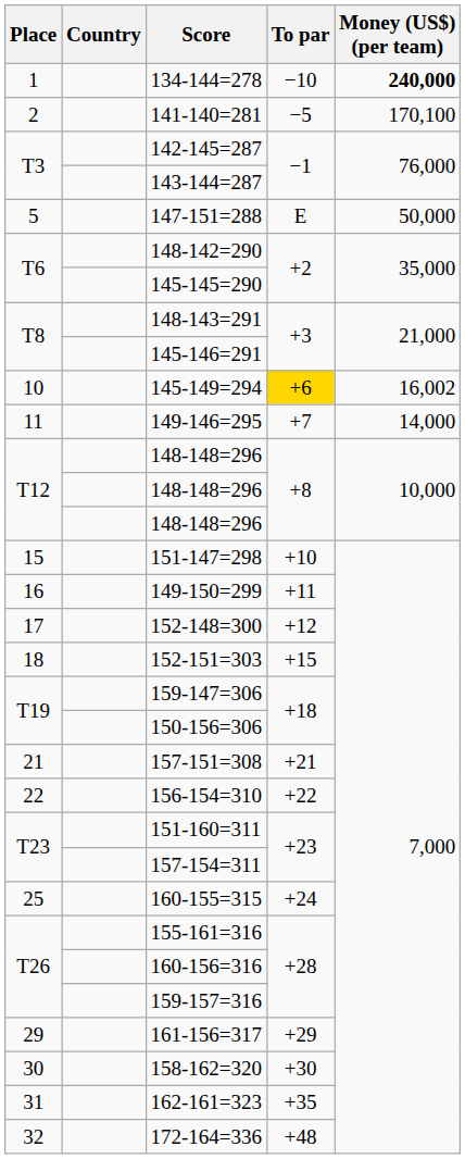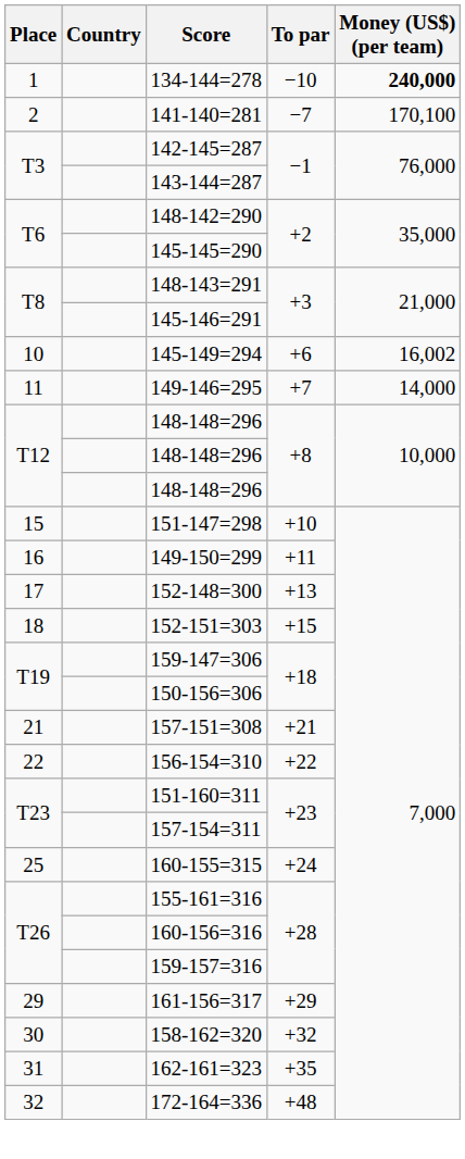141-140=281 | To par: −5 -> −7
- row: 5 | 147-151=288 | E | 50,000
145-149=294 | To par: gold background -> no background
152-148=300 | To par: +12 -> +13
158-162=320 | To par: +30 -> +32
